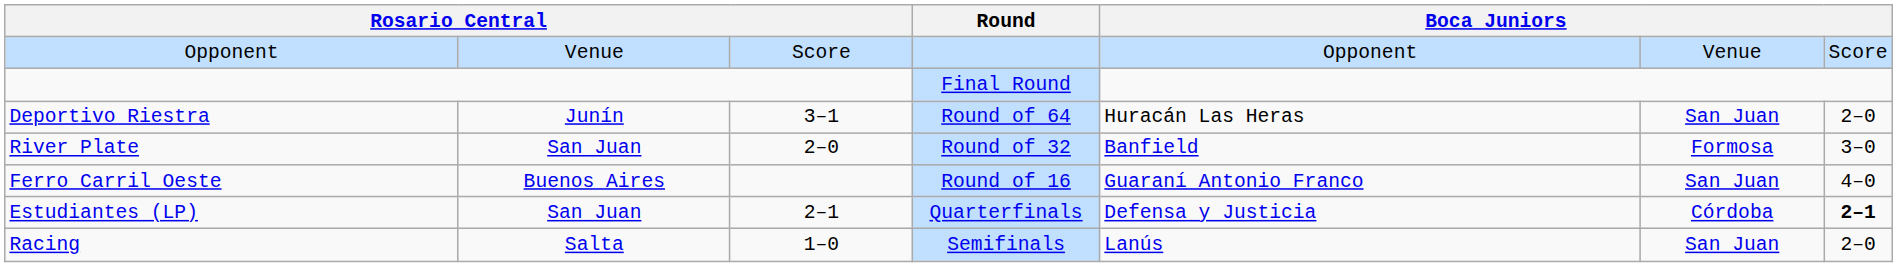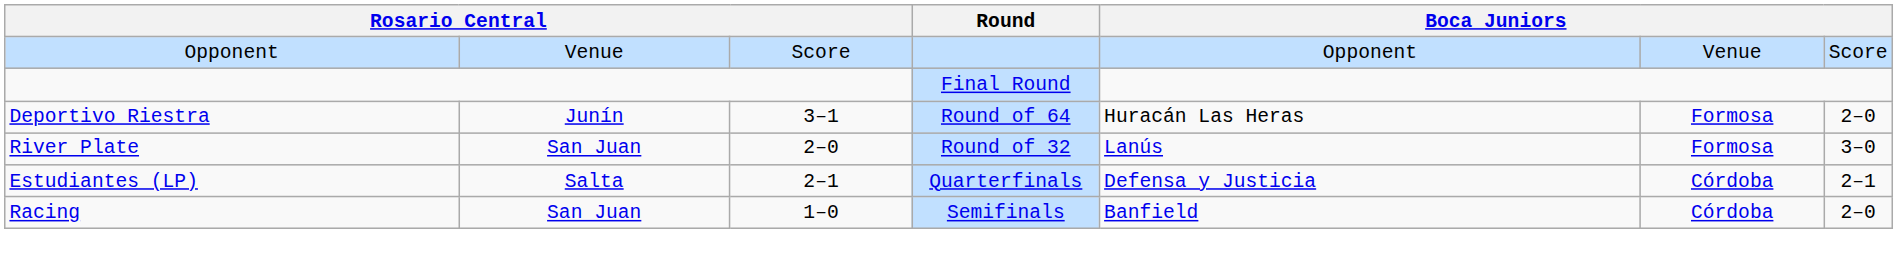Deportivo Riestra | column 6: San Juan -> Formosa
River Plate | column 5: Banfield -> Lanús
- row: Ferro Carril Oeste | Buenos Aires | Round of 16 | Guaraní Antonio Franco | San Juan | 4–0
Estudiantes (LP) | column 2: San Juan -> Salta
Estudiantes (LP) | column 7: bold -> normal
Racing | column 2: Salta -> San Juan
Racing | column 5: Lanús -> Banfield
Racing | column 6: San Juan -> Córdoba
